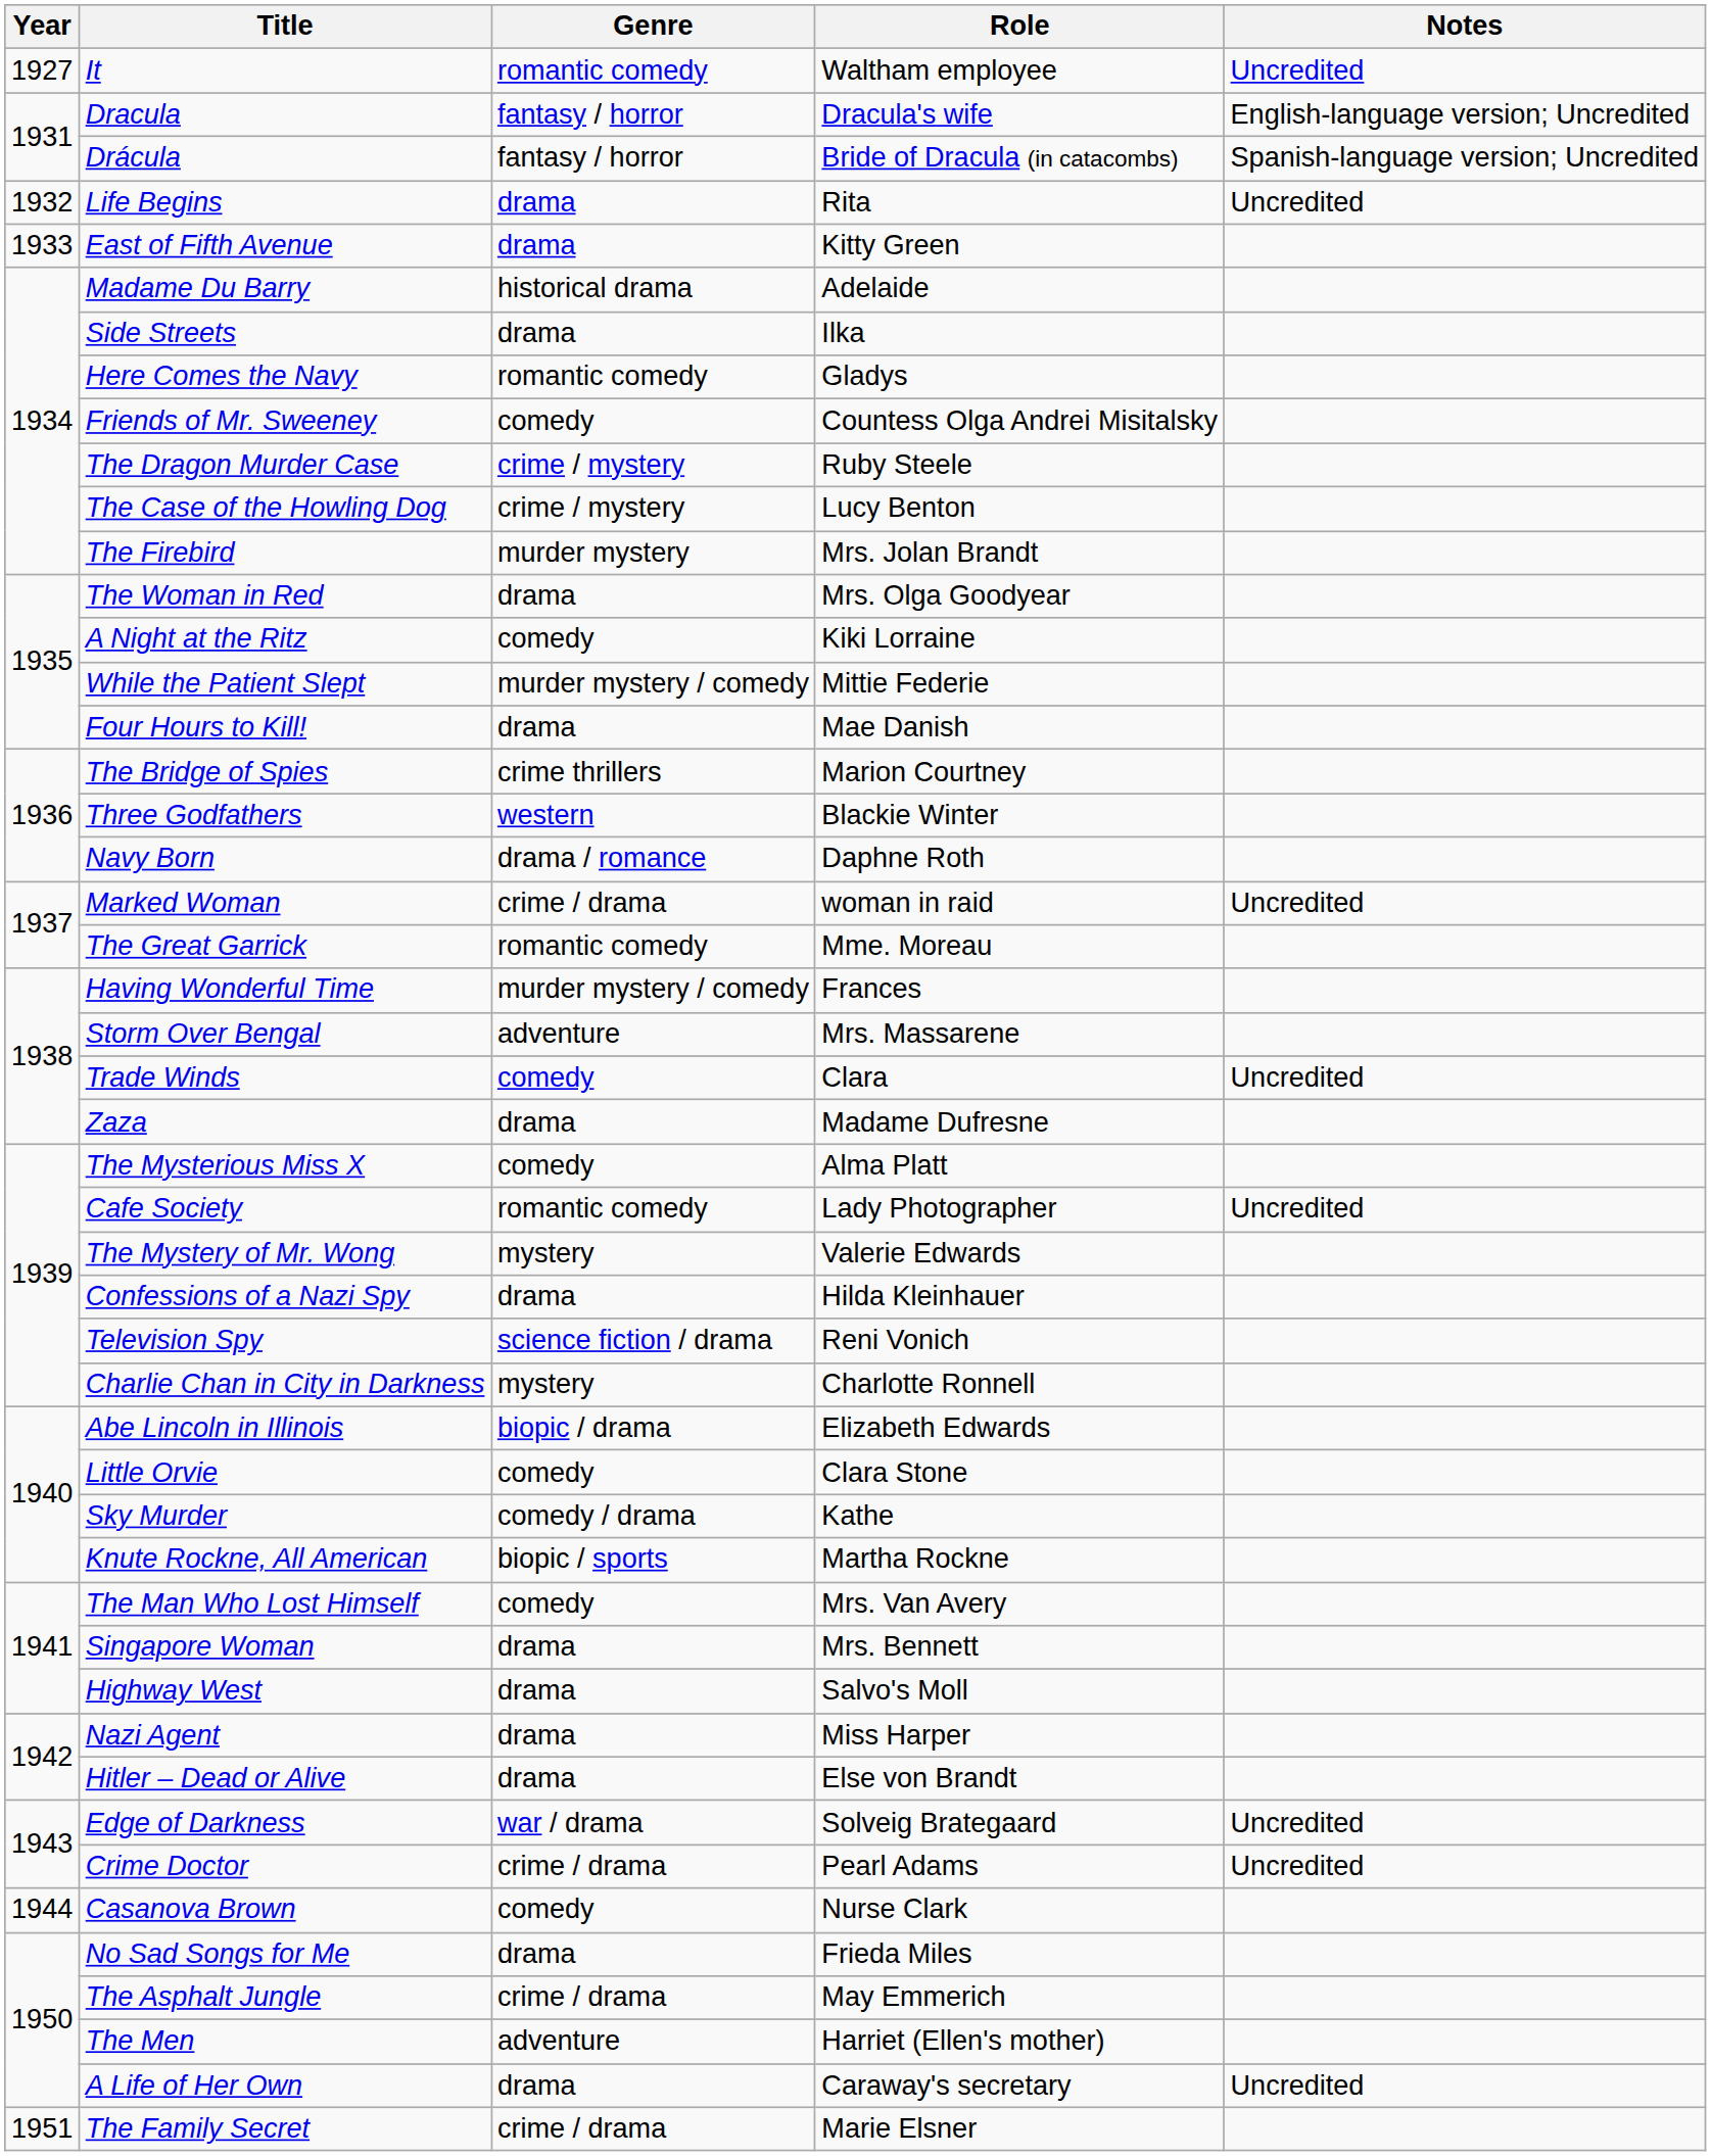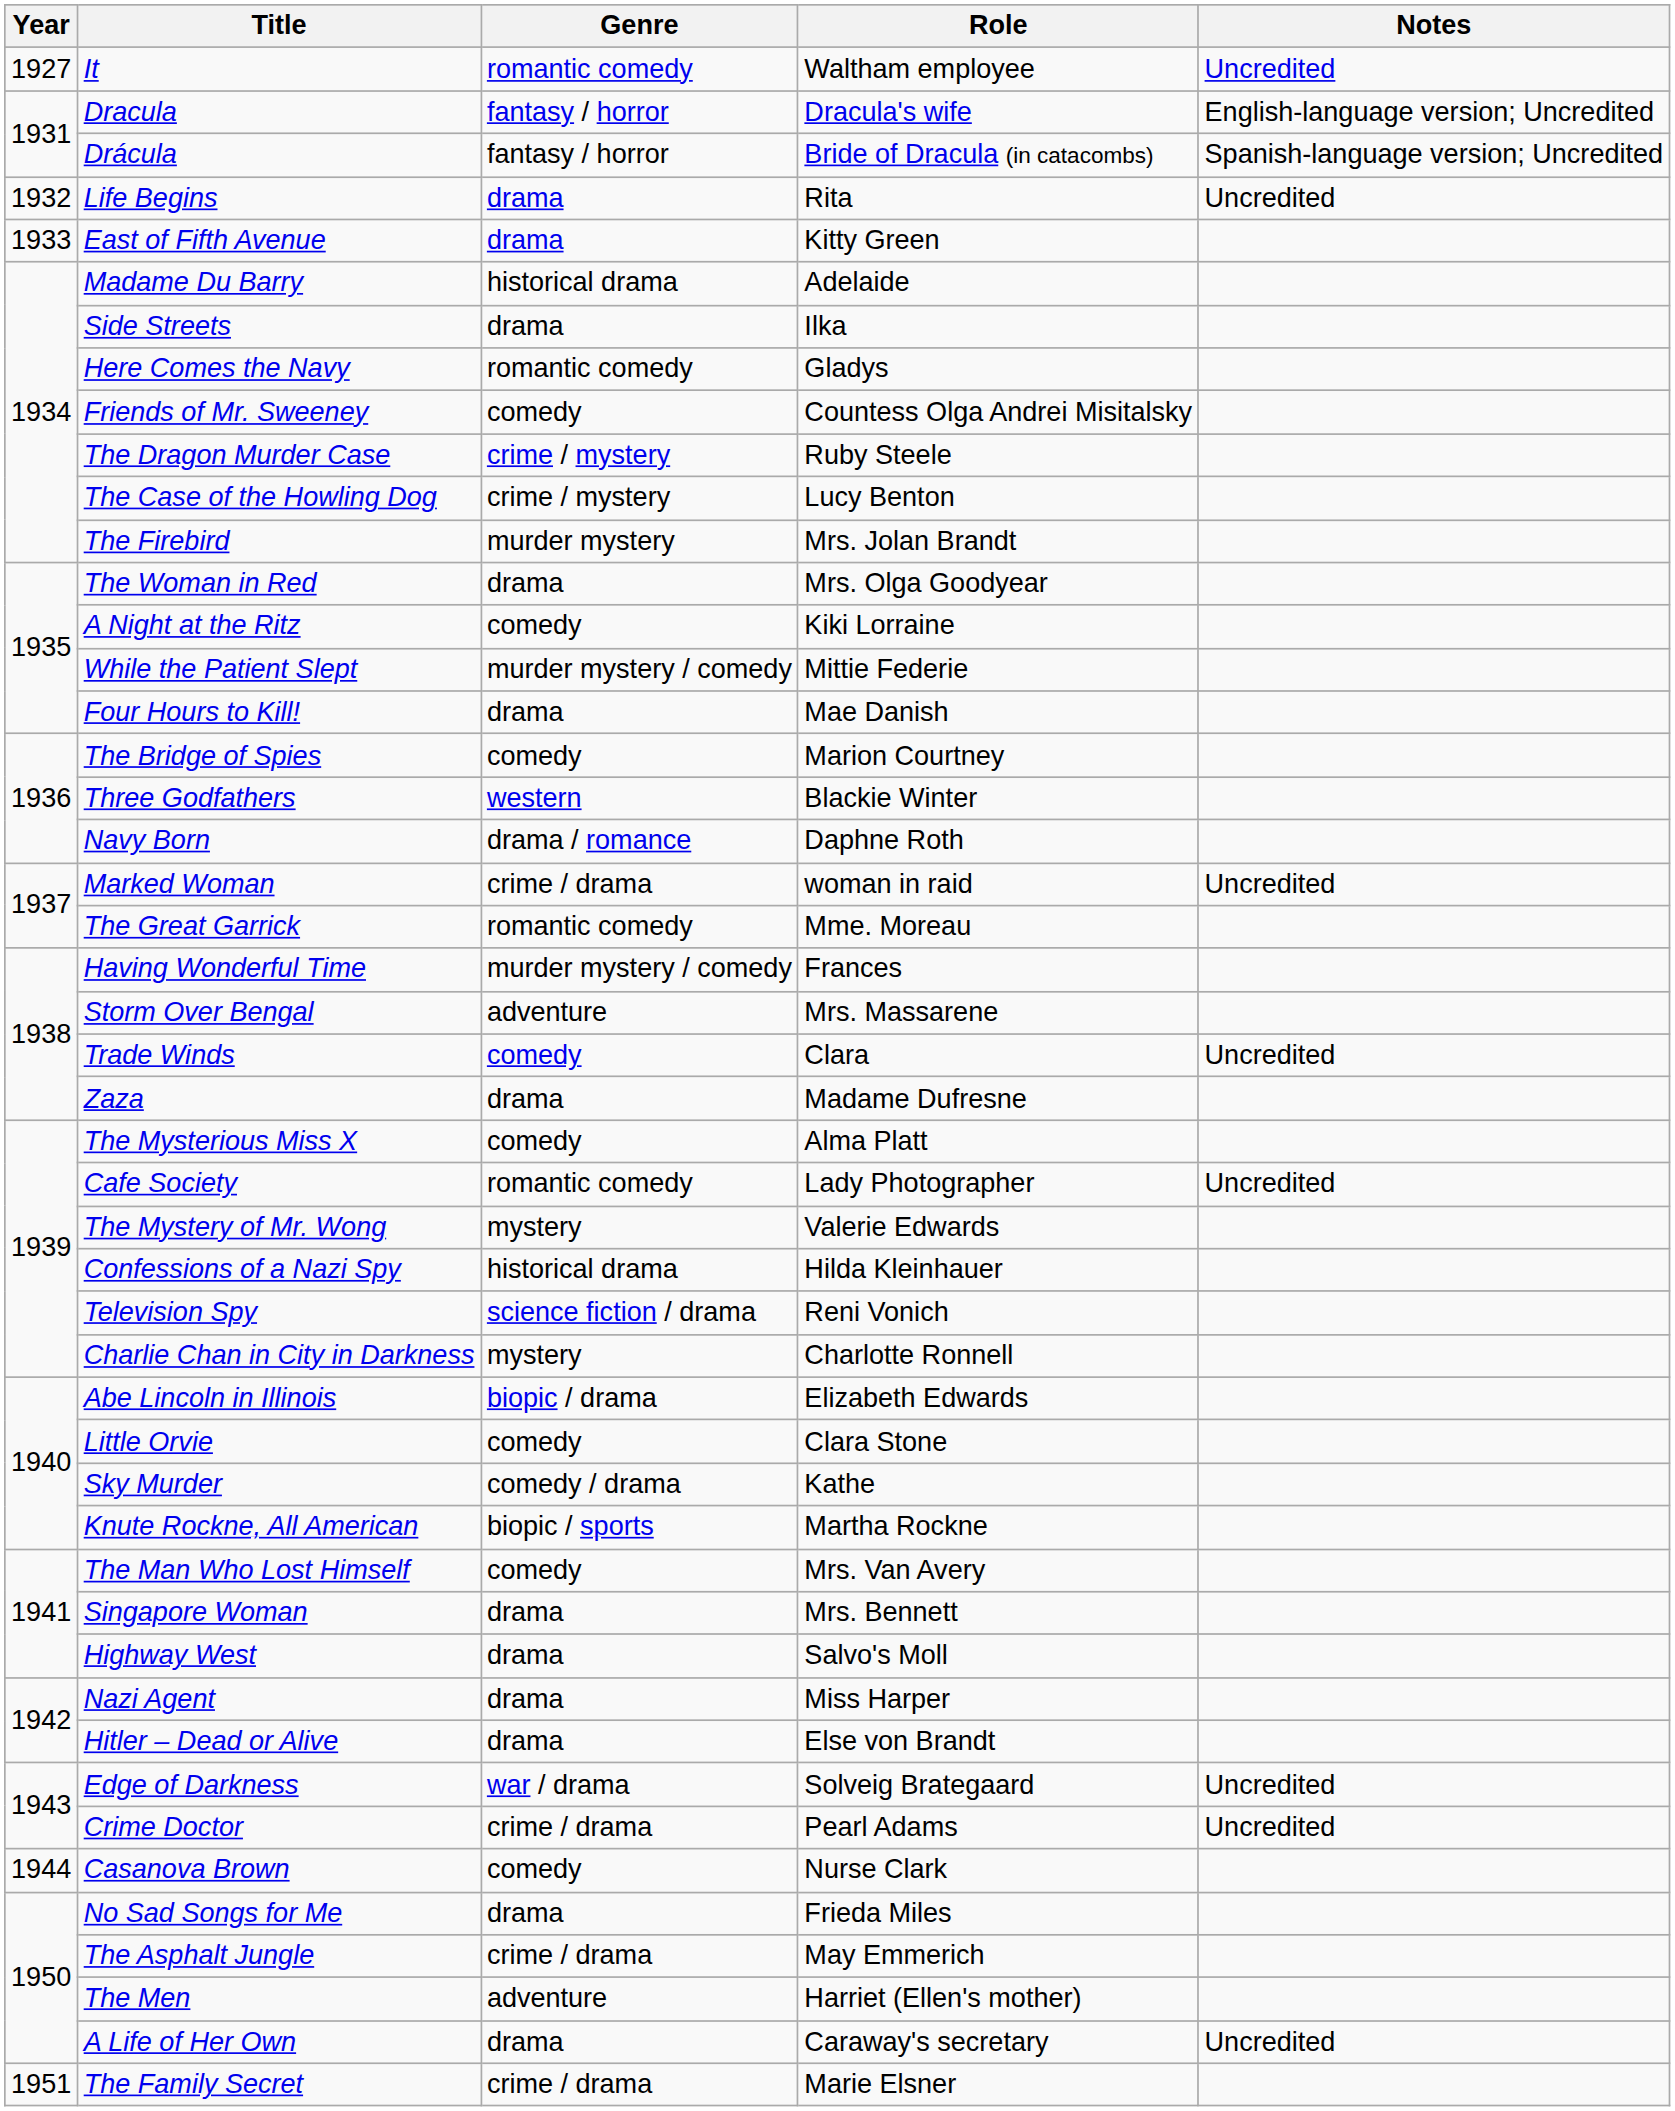The Bridge of Spies | Genre: crime thrillers -> comedy
Confessions of a Nazi Spy | Genre: drama -> historical drama
